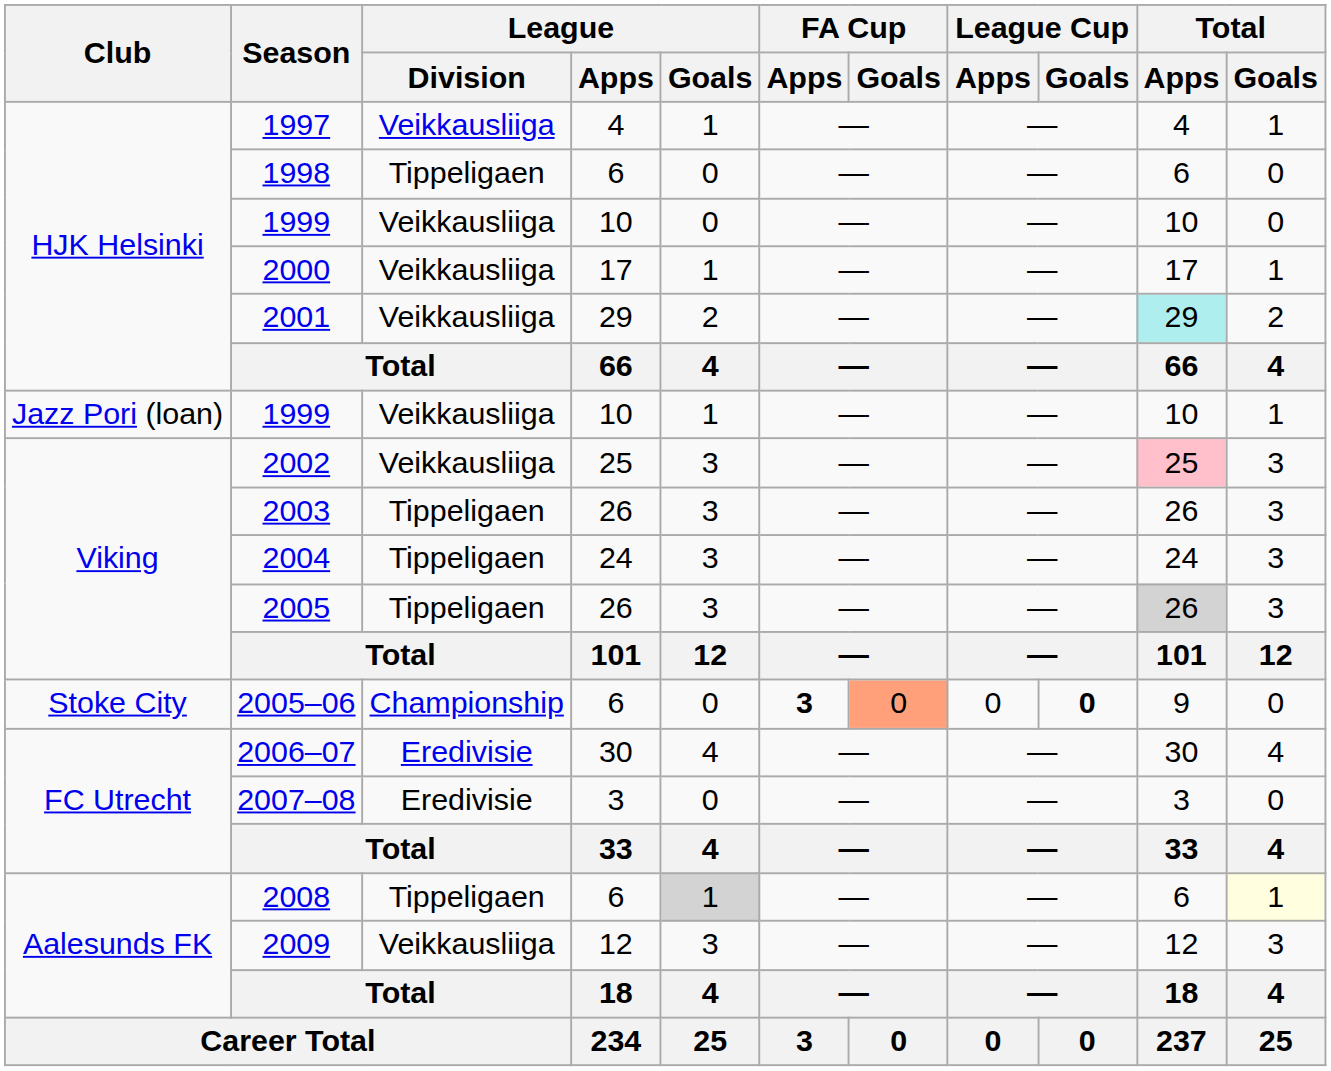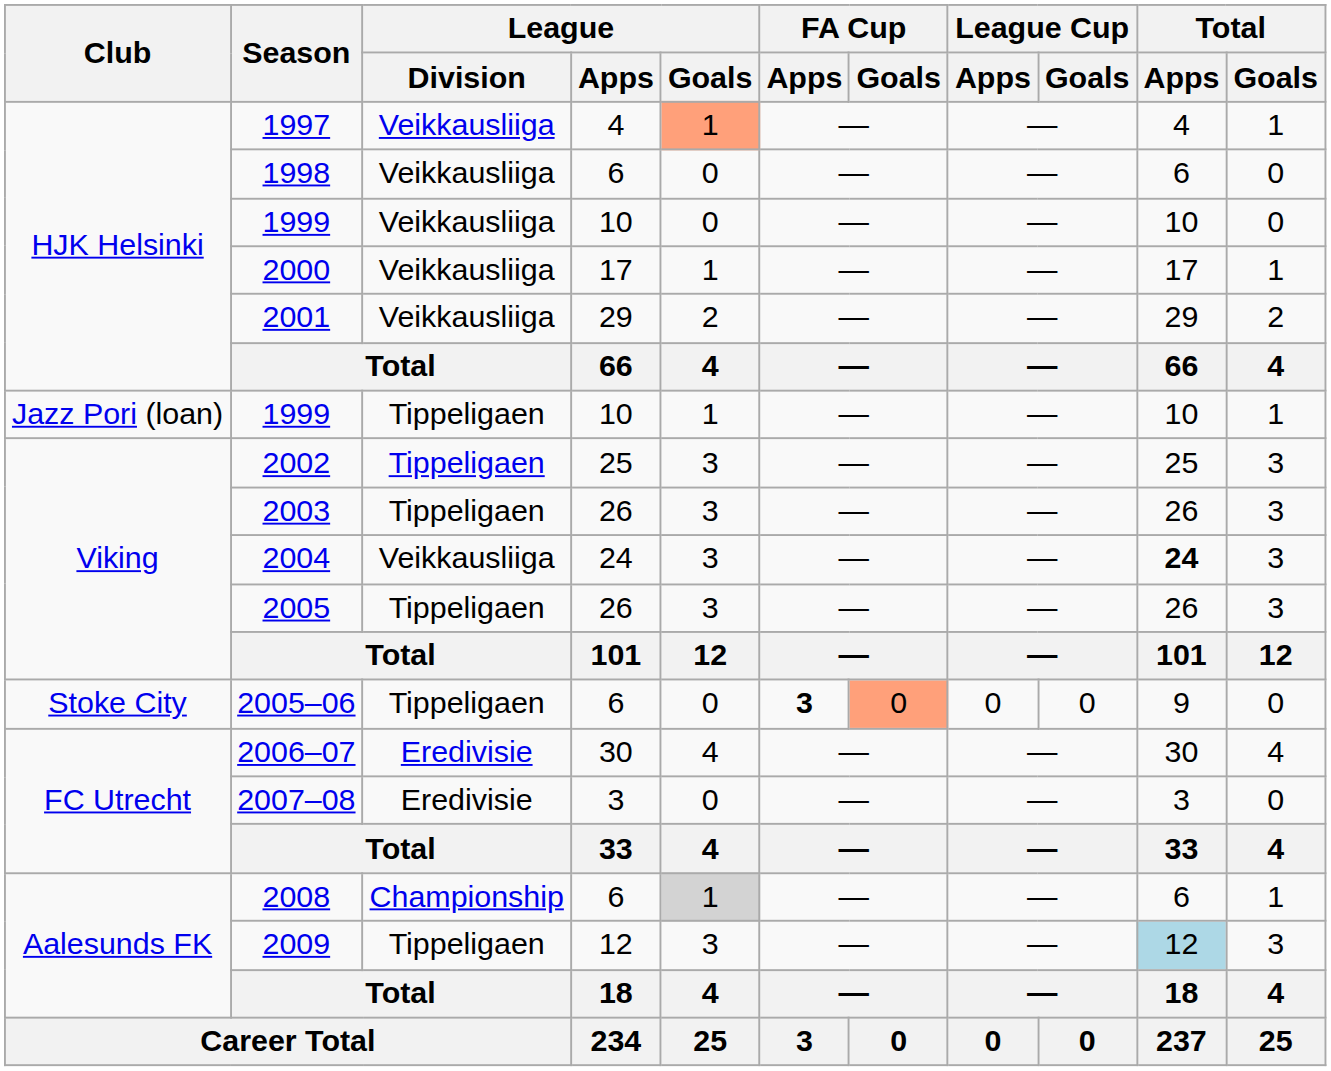1997 | League / Goals: no background -> lightsalmon background
1998 | League / Division: Tippeligaen -> Veikkausliiga
2001 | Total / Apps: paleturquoise background -> no background
Jazz Pori (loan) / 1999 | League / Division: Veikkausliiga -> Tippeligaen
2002 | League / Division: Veikkausliiga -> Tippeligaen
2002 | Total / Apps: pink background -> no background
2004 | League / Division: Tippeligaen -> Veikkausliiga
2004 | Total / Apps: normal -> bold
2005 | Total / Apps: lightgrey background -> no background
2005–06 | League / Division: Championship -> Tippeligaen
2005–06 | League Cup / Goals: bold -> normal
2008 | League / Division: Tippeligaen -> Championship
2008 | Total / Goals: lightyellow background -> no background
2009 | League / Division: Veikkausliiga -> Tippeligaen
2009 | Total / Apps: no background -> lightblue background
